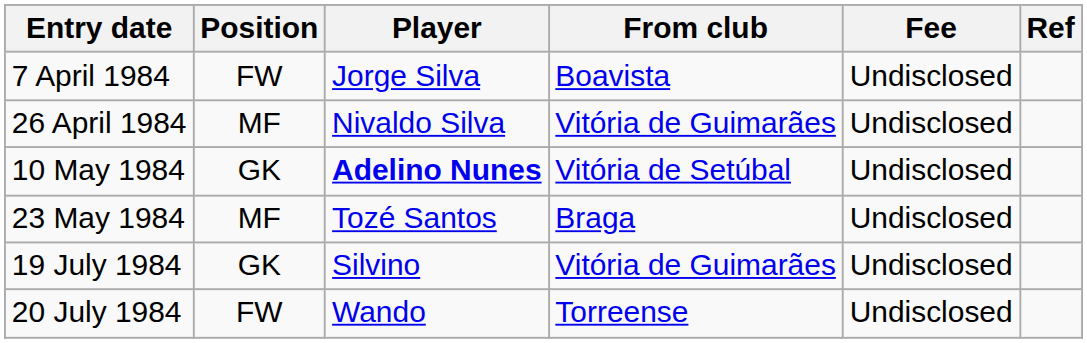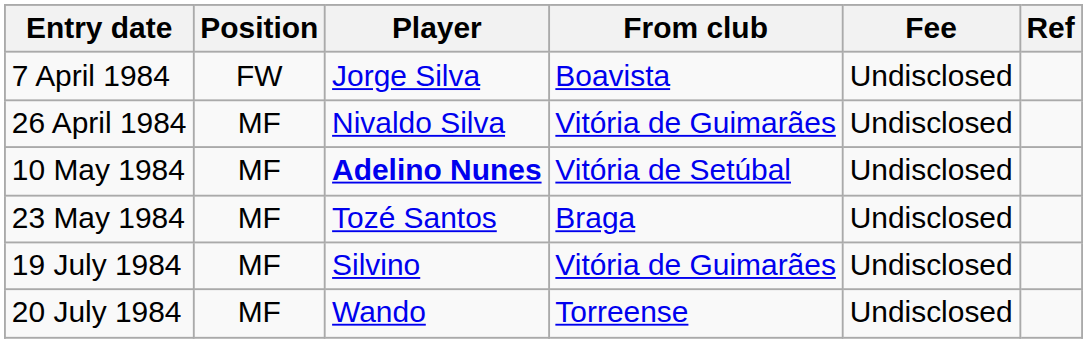10 May 1984 | Position: GK -> MF
19 July 1984 | Position: GK -> MF
20 July 1984 | Position: FW -> MF
